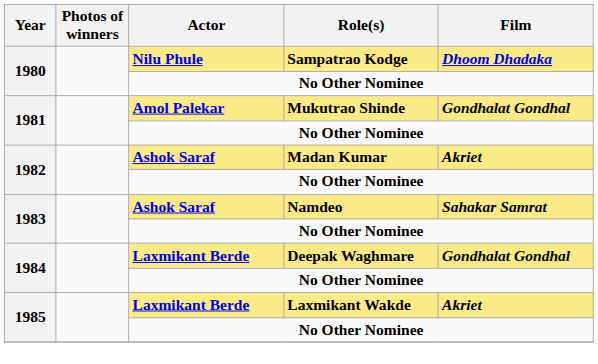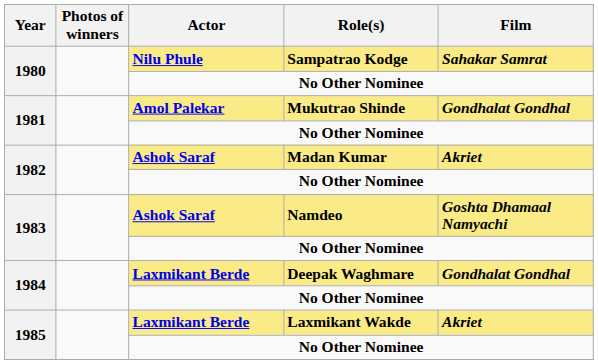Sampatrao Kodge | Film: Dhoom Dhadaka -> Sahakar Samrat
Namdeo | Film: Sahakar Samrat -> Goshta Dhamaal Namyachi
